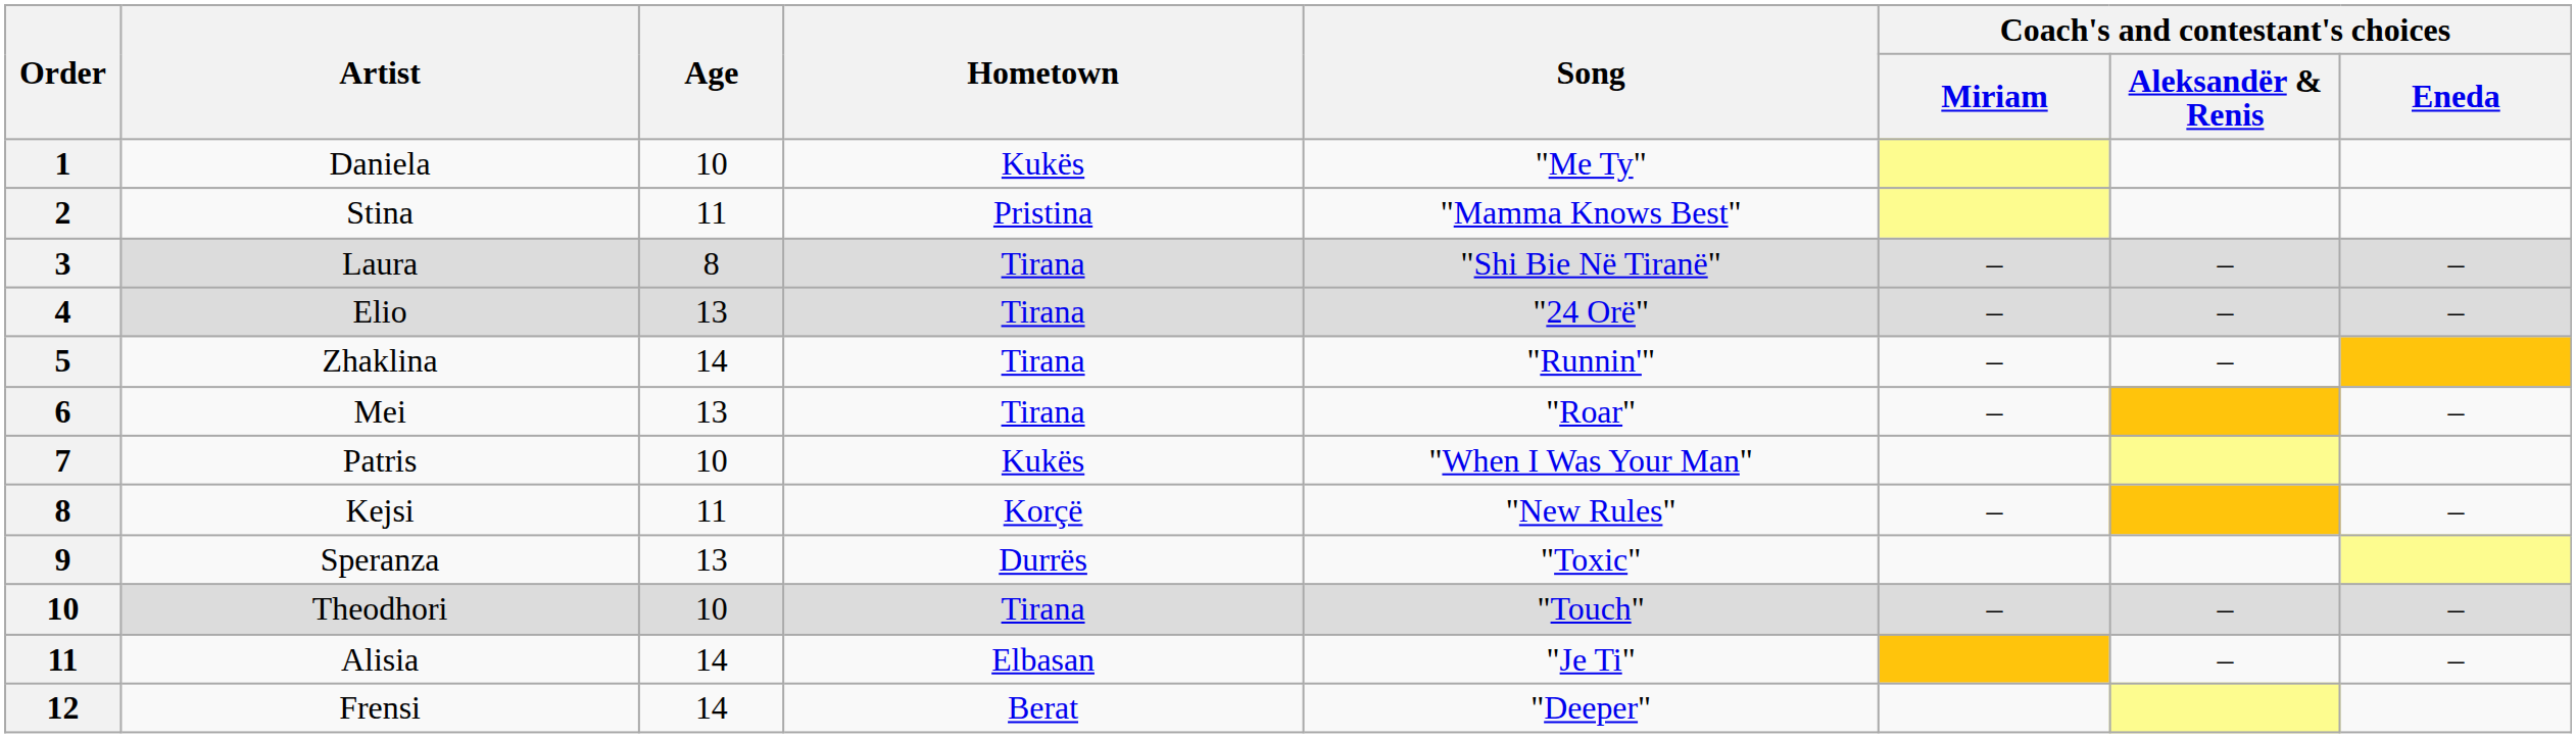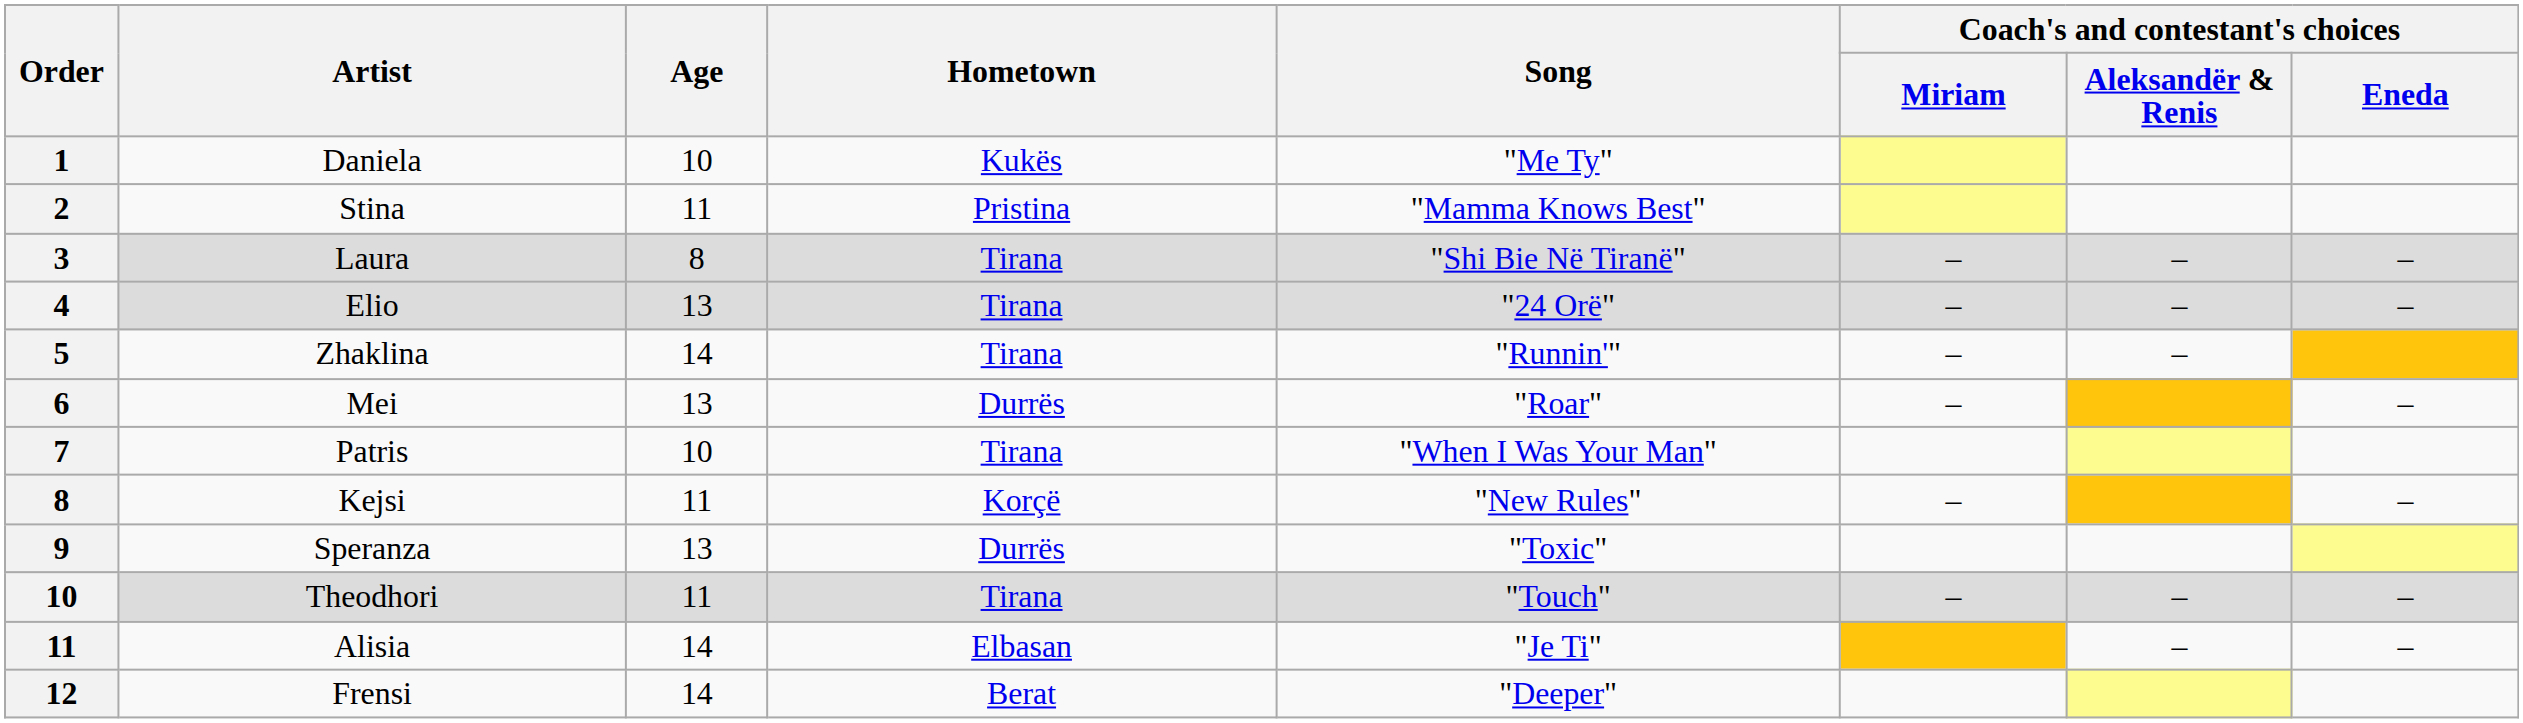Mei | Hometown: Tirana -> Durrës
Patris | Hometown: Kukës -> Tirana
Theodhori | Age: 10 -> 11
